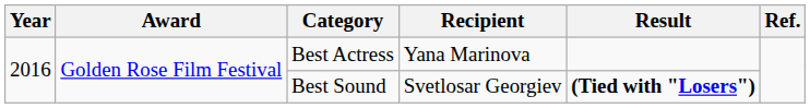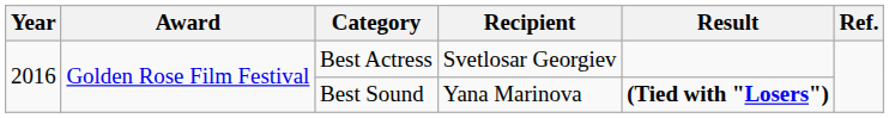Best Actress | Recipient: Yana Marinova -> Svetlosar Georgiev
Best Sound | Recipient: Svetlosar Georgiev -> Yana Marinova
